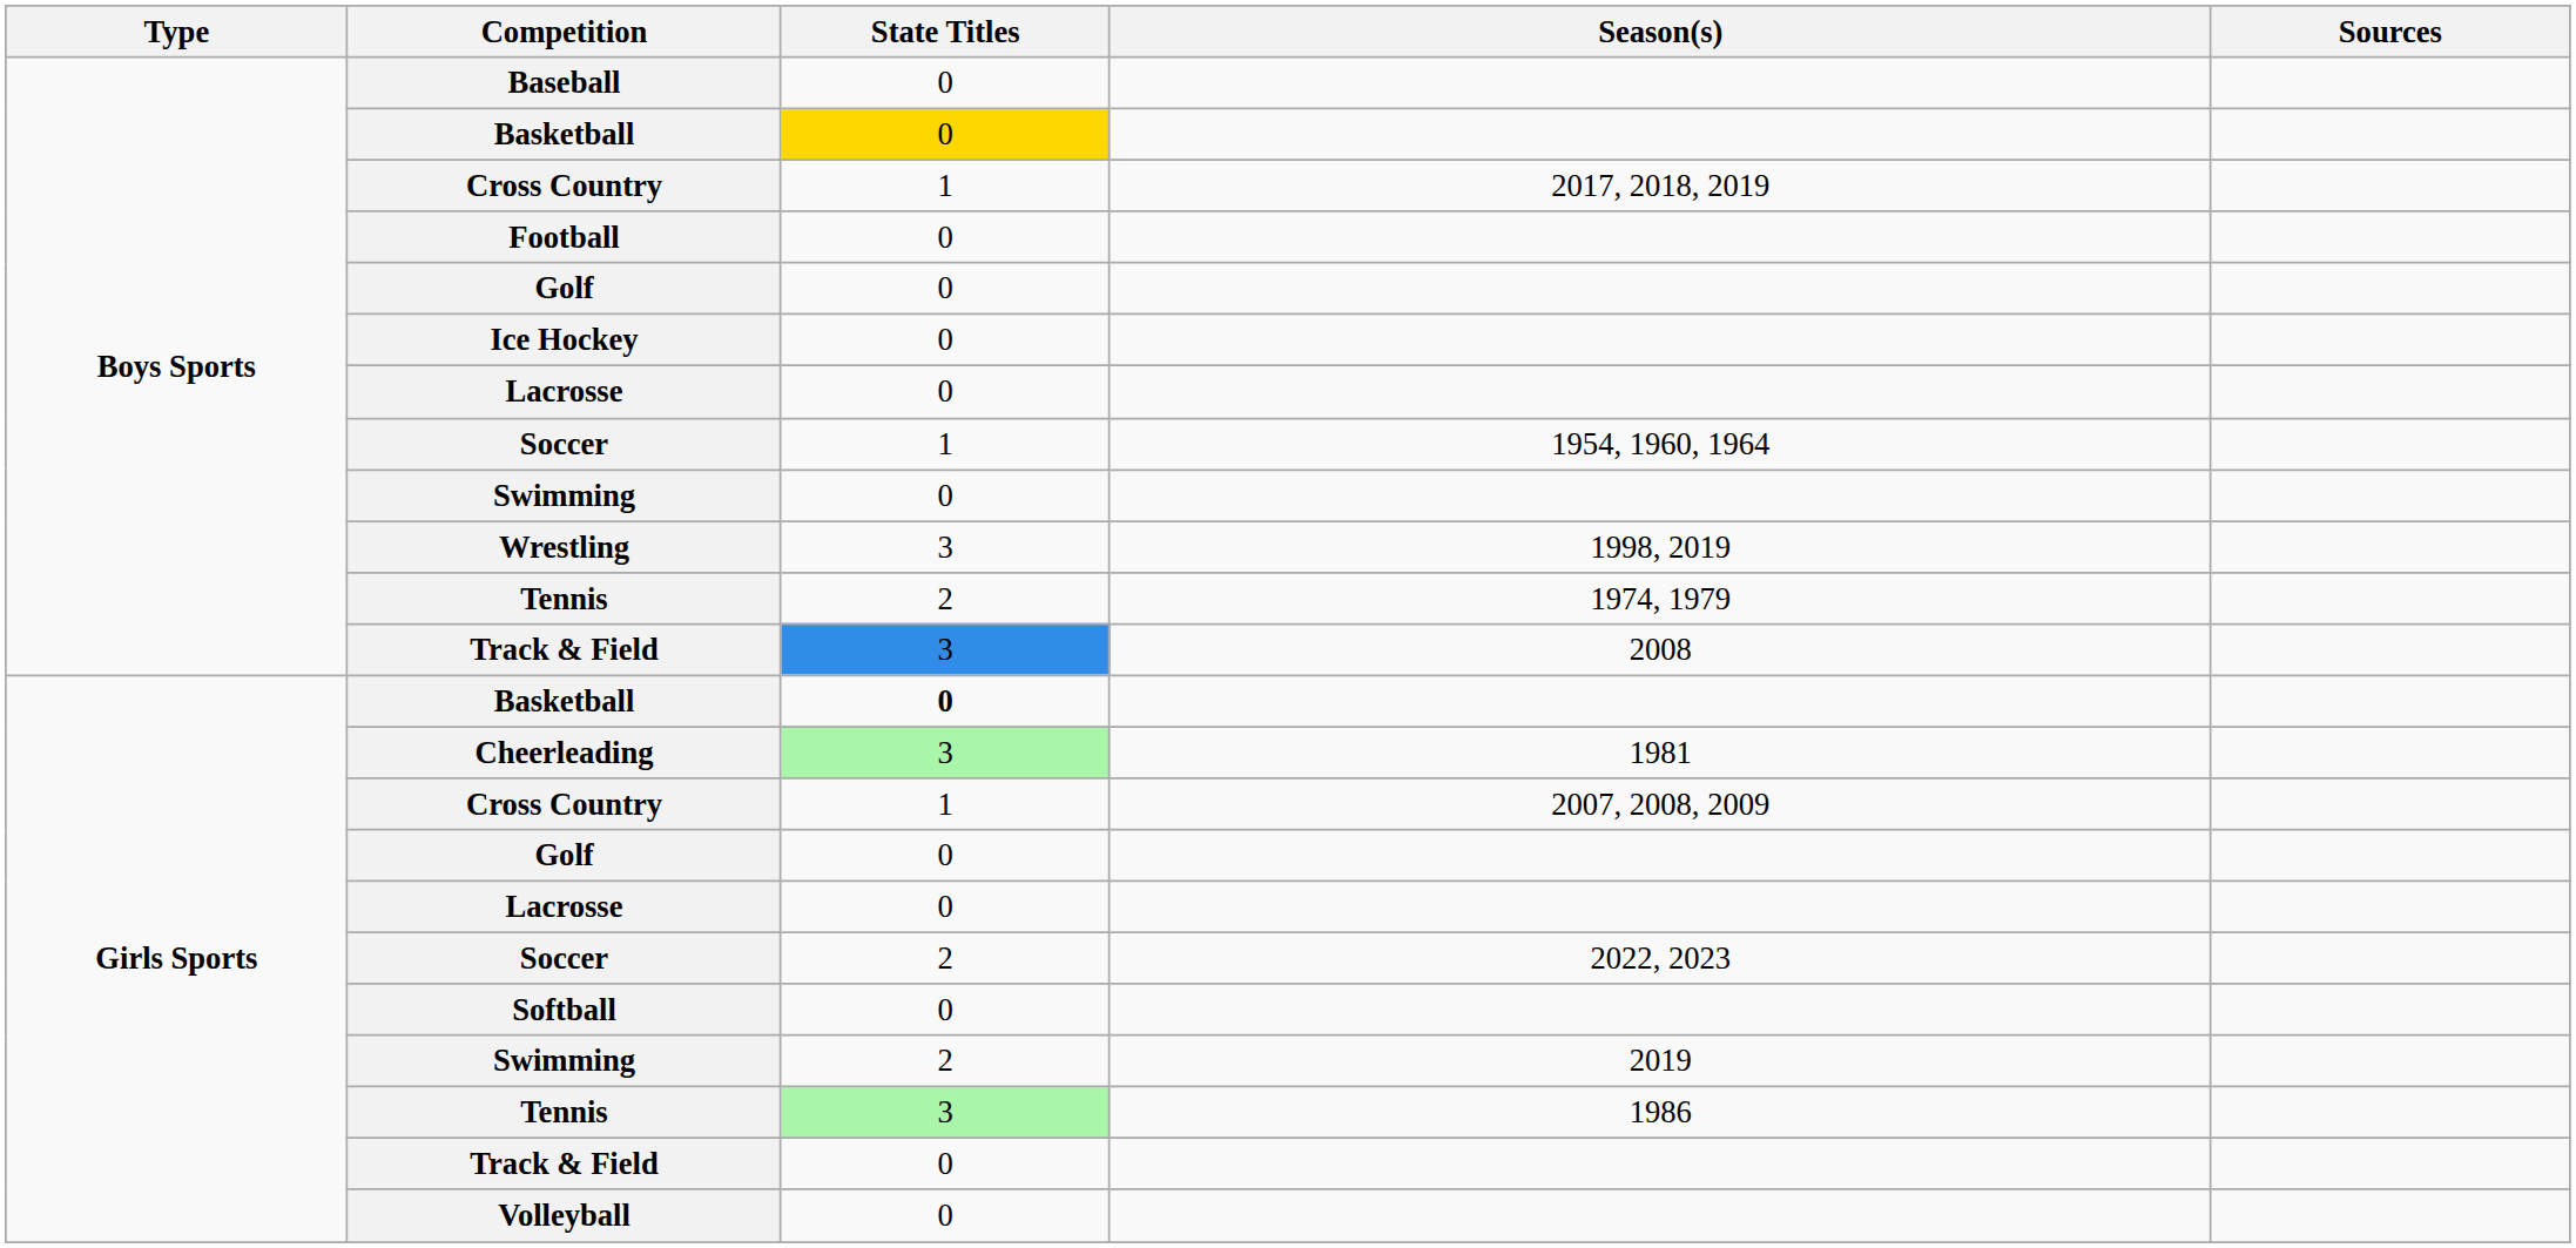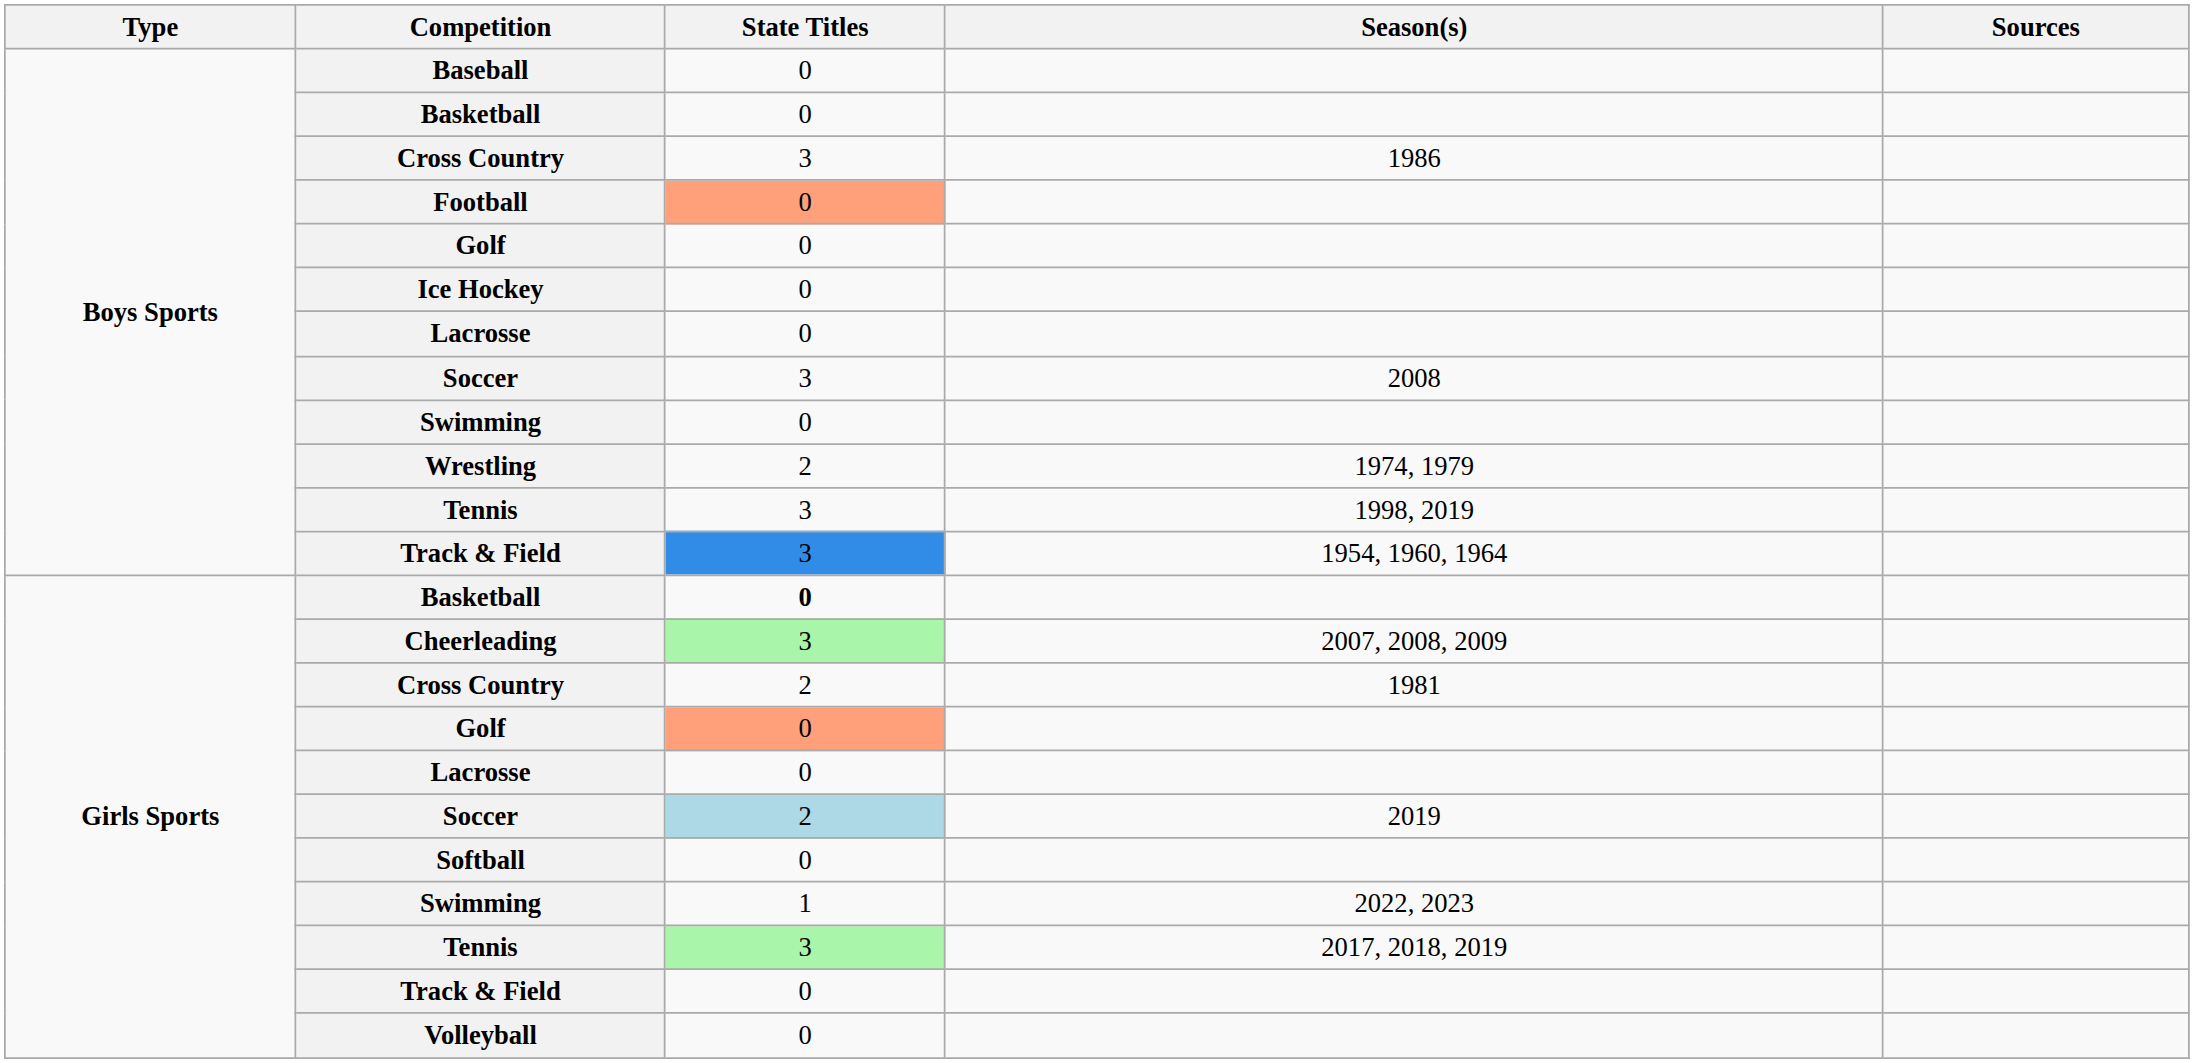Boys Sports / Basketball | State Titles: gold background -> no background
Boys Sports / Cross Country | State Titles: 1 -> 3
Boys Sports / Cross Country | Season(s): 2017, 2018, 2019 -> 1986
Football | State Titles: no background -> lightsalmon background
Boys Sports / Soccer | State Titles: 1 -> 3
Boys Sports / Soccer | Season(s): 1954, 1960, 1964 -> 2008
Wrestling | State Titles: 3 -> 2
Wrestling | Season(s): 1998, 2019 -> 1974, 1979
Boys Sports / Tennis | State Titles: 2 -> 3
Boys Sports / Tennis | Season(s): 1974, 1979 -> 1998, 2019
Boys Sports / Track & Field | Season(s): 2008 -> 1954, 1960, 1964
Cheerleading | Season(s): 1981 -> 2007, 2008, 2009
Girls Sports / Cross Country | State Titles: 1 -> 2
Girls Sports / Cross Country | Season(s): 2007, 2008, 2009 -> 1981
Girls Sports / Golf | State Titles: no background -> lightsalmon background
Girls Sports / Soccer | State Titles: no background -> lightblue background
Girls Sports / Soccer | Season(s): 2022, 2023 -> 2019
Girls Sports / Swimming | State Titles: 2 -> 1
Girls Sports / Swimming | Season(s): 2019 -> 2022, 2023
Girls Sports / Tennis | Season(s): 1986 -> 2017, 2018, 2019
